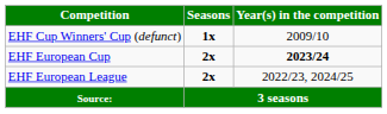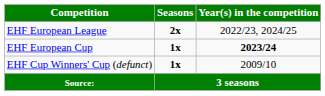rows swapped: EHF European League <-> EHF Cup Winners' Cup (defunct)
EHF European Cup | Seasons: 2x -> 1x
